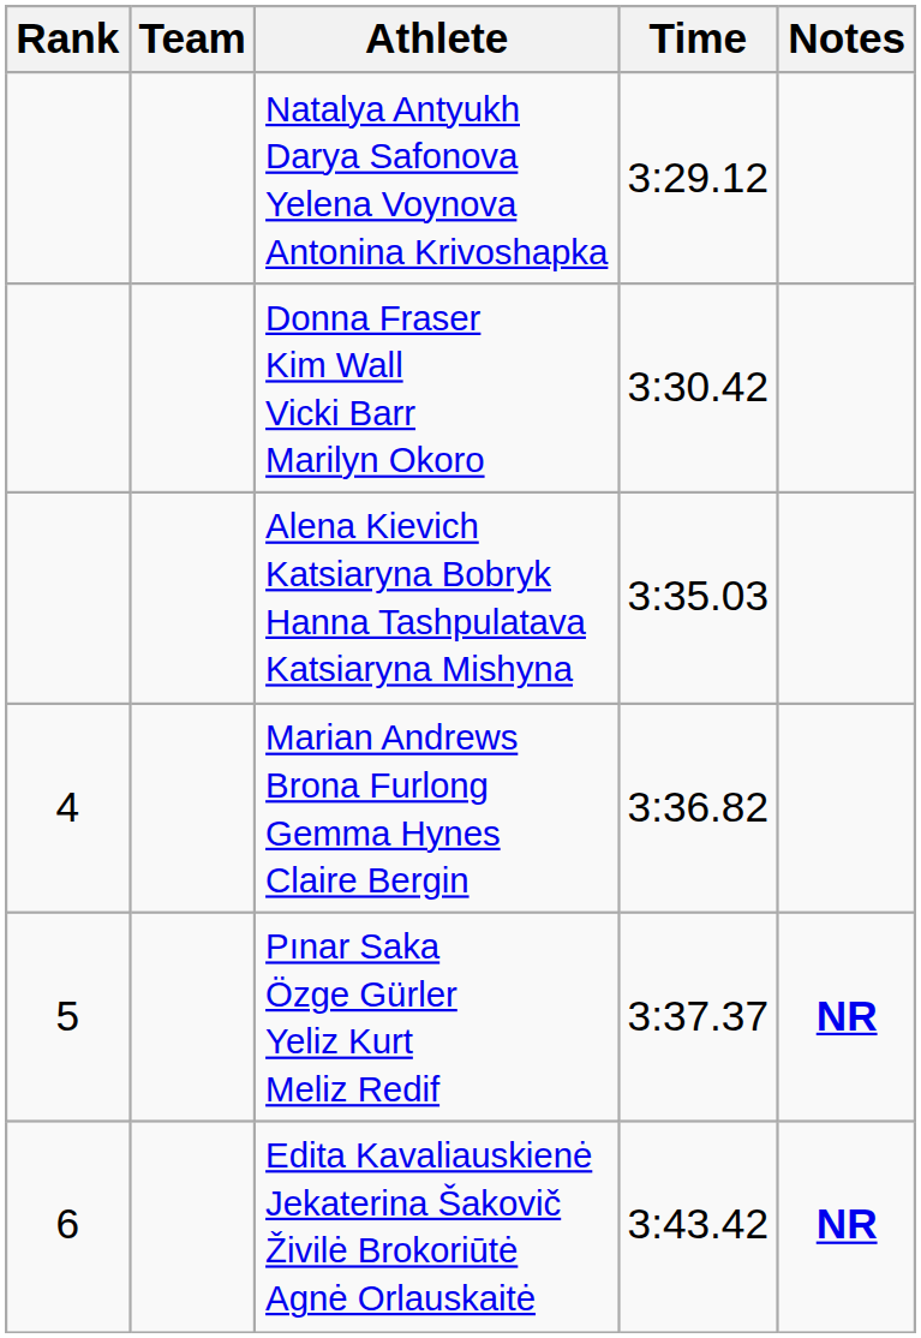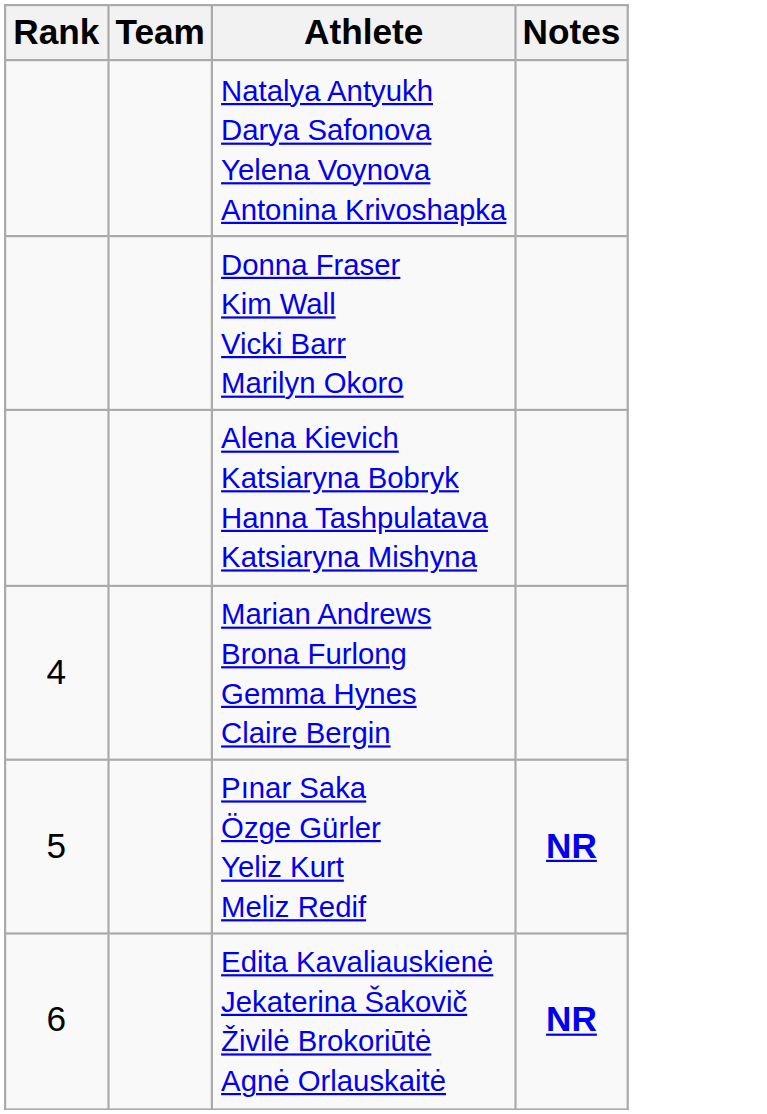- column: Time | 3:29.12 | 3:30.42 | 3:35.03 | 3:36.82 | 3:37.37 | 3:43.42
